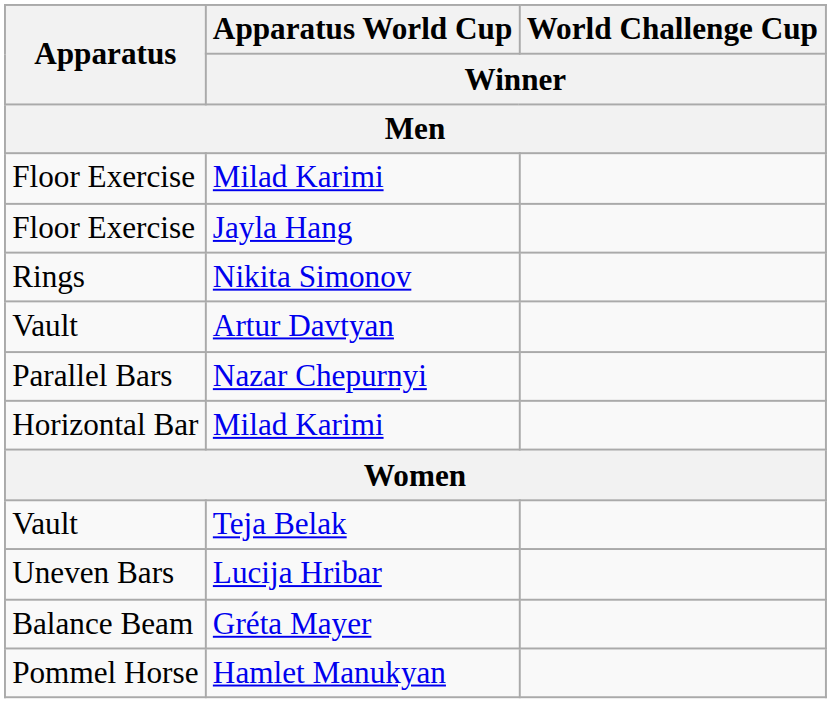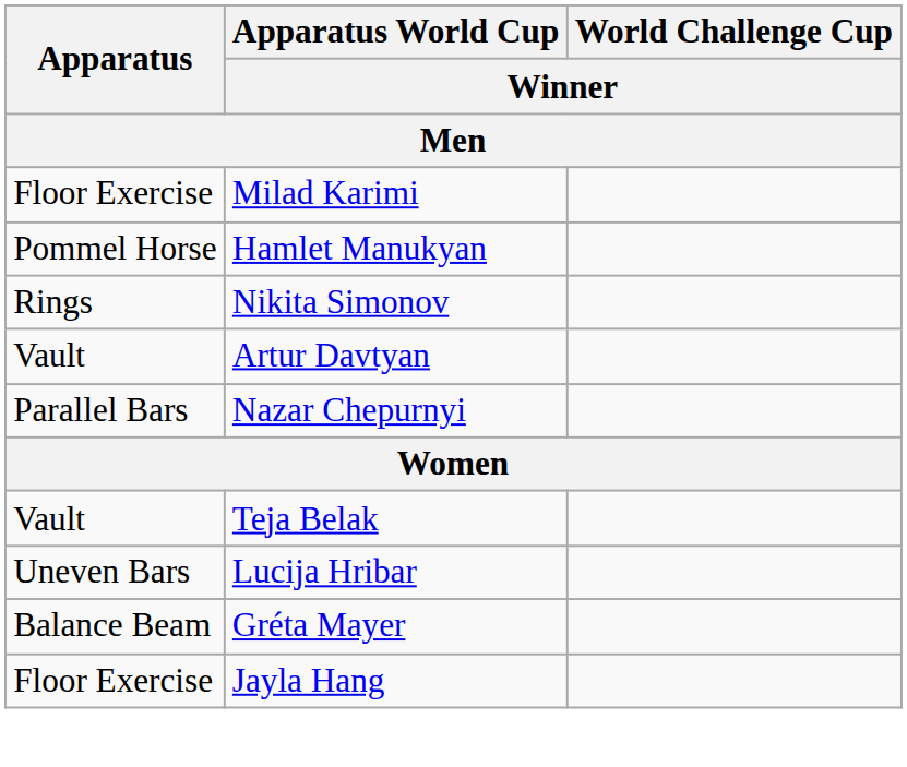rows swapped: Hamlet Manukyan <-> Jayla Hang
- row: Horizontal Bar | Milad Karimi
